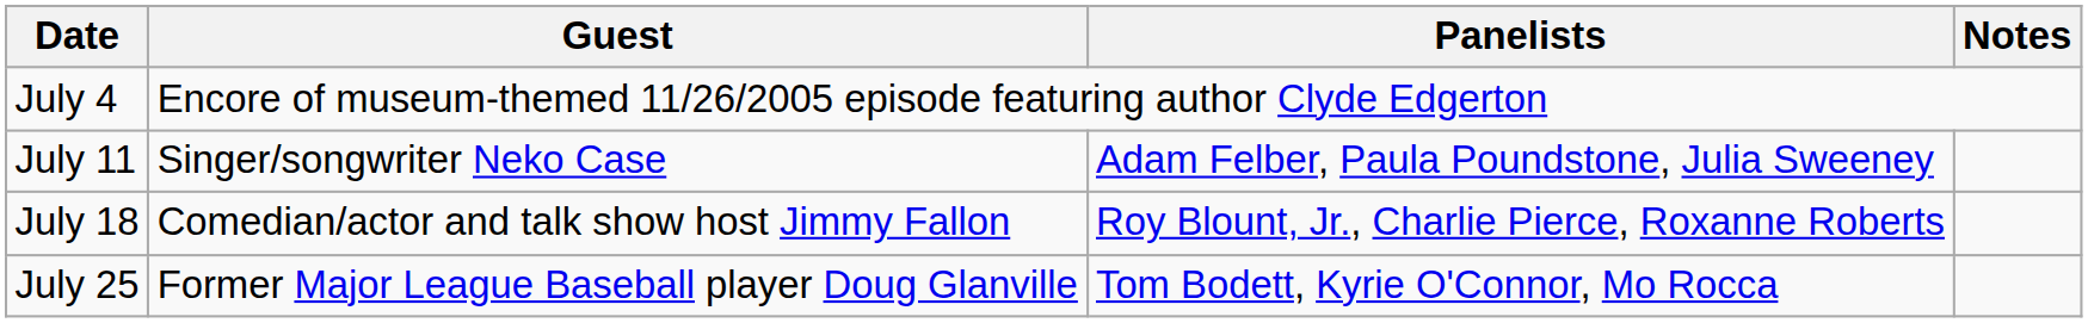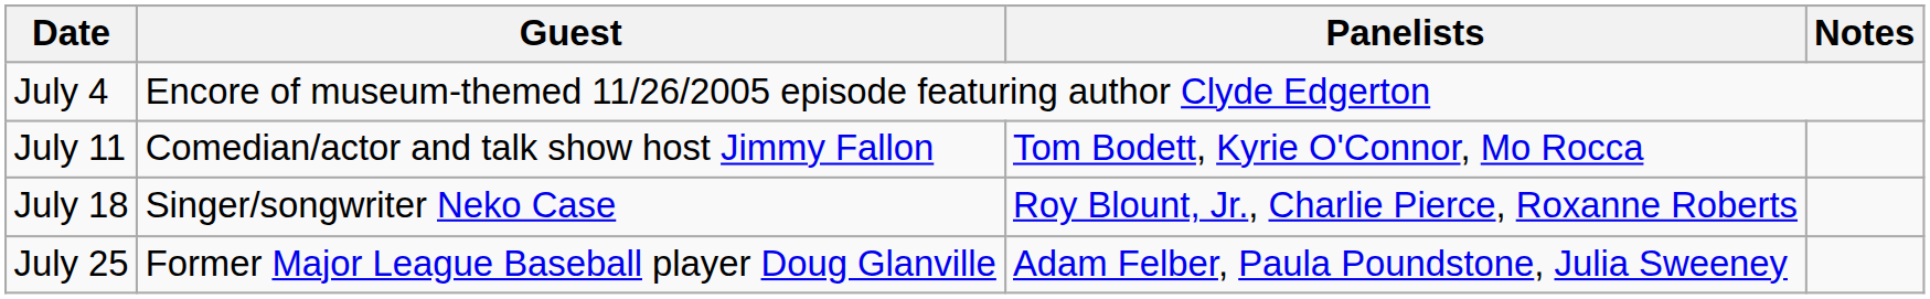July 11 | Guest: Singer/songwriter Neko Case -> Comedian/actor and talk show host Jimmy Fallon
July 11 | Panelists: Adam Felber, Paula Poundstone, Julia Sweeney -> Tom Bodett, Kyrie O'Connor, Mo Rocca
July 18 | Guest: Comedian/actor and talk show host Jimmy Fallon -> Singer/songwriter Neko Case
July 25 | Panelists: Tom Bodett, Kyrie O'Connor, Mo Rocca -> Adam Felber, Paula Poundstone, Julia Sweeney
